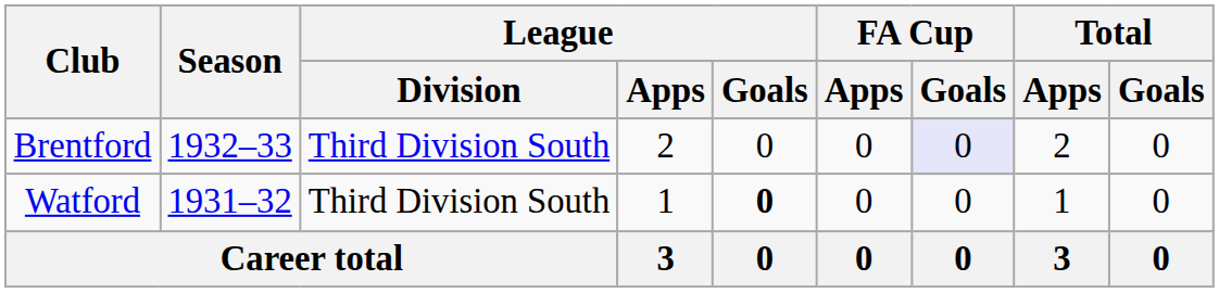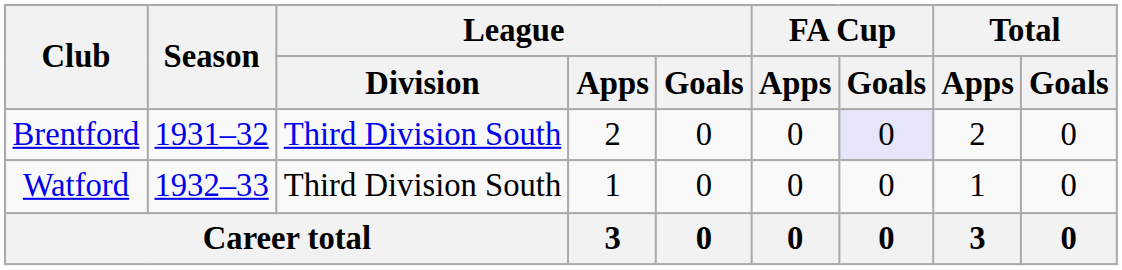Brentford | Season: 1932–33 -> 1931–32
Watford | Season: 1931–32 -> 1932–33
Watford | League / Goals: bold -> normal
